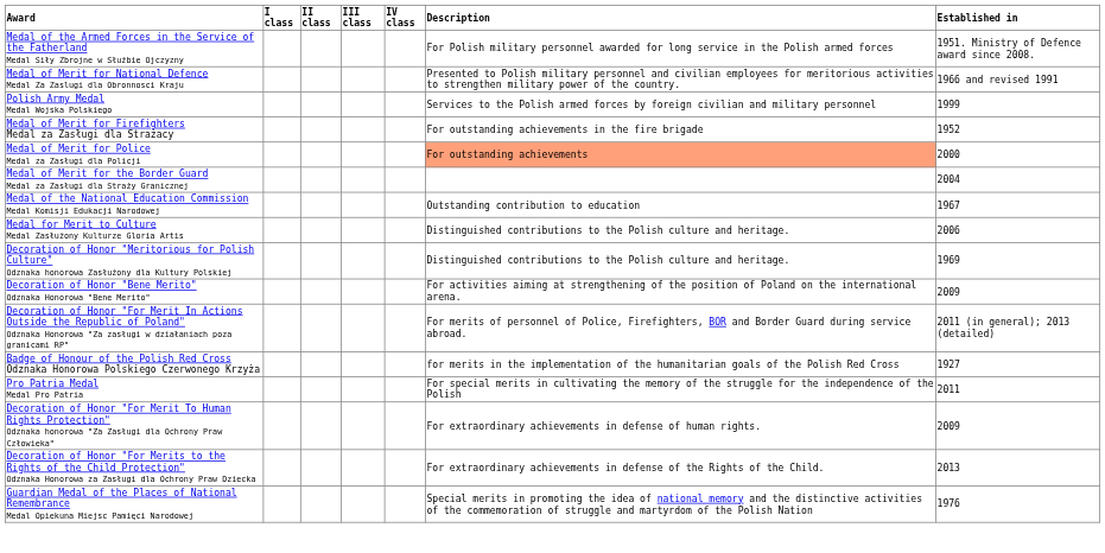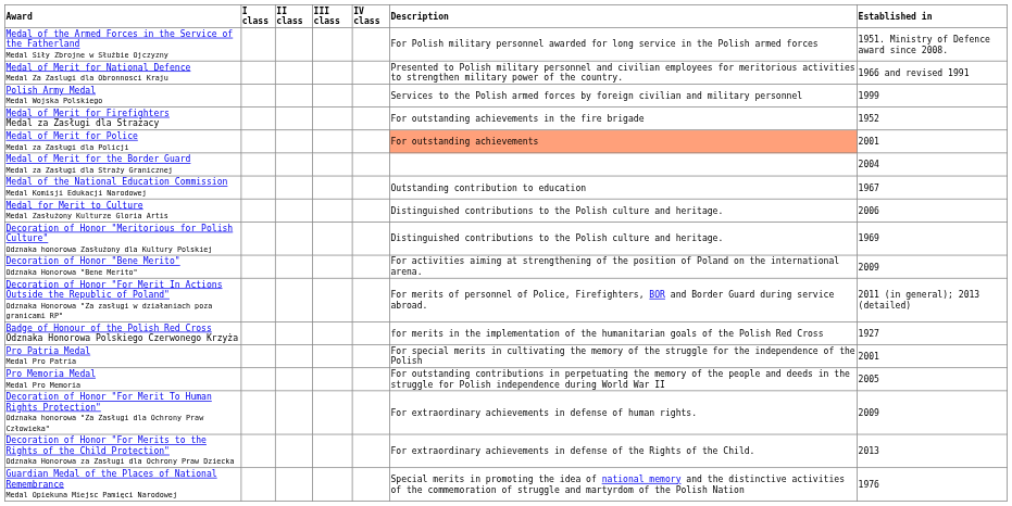Medal of Merit for Police Medal za Zasługi dla Policji | Established in: 2000 -> 2001
Pro Patria Medal Medal Pro Patria | Established in: 2011 -> 2001
+ row: Pro Memoria Medal Medal Pro Memoria | For outstanding contributions in perpetuating the memory of the people and deeds in the struggle for Polish independence during World War II | 2005
